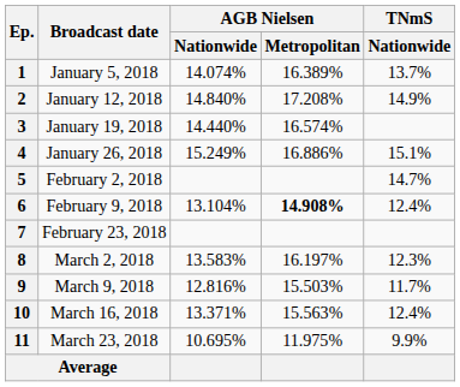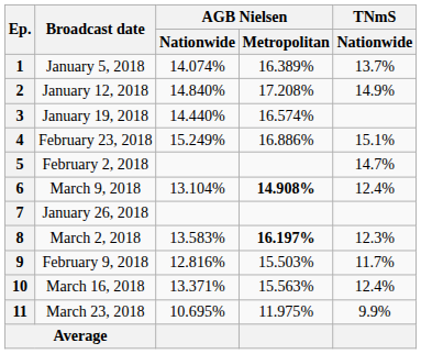4 | Broadcast date: January 26, 2018 -> February 23, 2018
6 | Broadcast date: February 9, 2018 -> March 9, 2018
7 | Broadcast date: February 23, 2018 -> January 26, 2018
8 | AGB Nielsen / Metropolitan: normal -> bold
9 | Broadcast date: March 9, 2018 -> February 9, 2018
